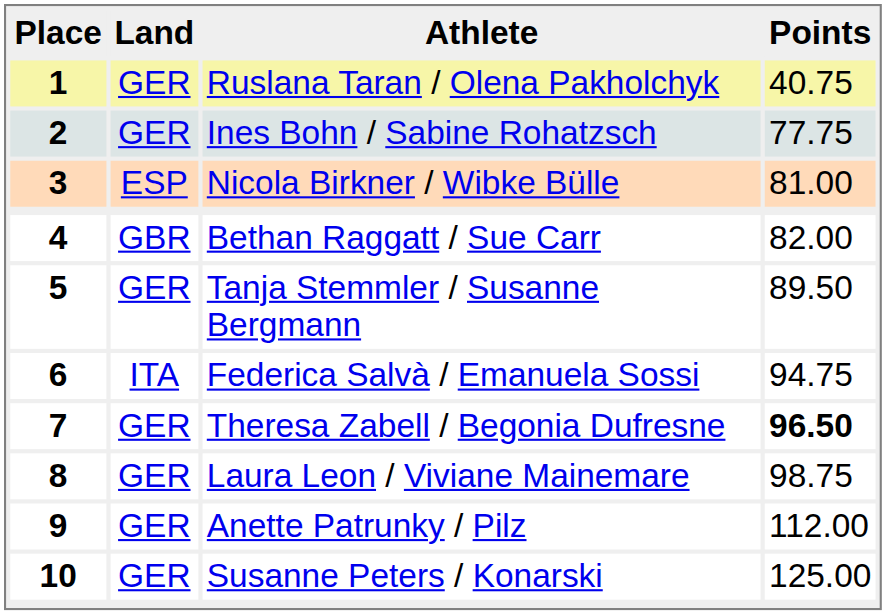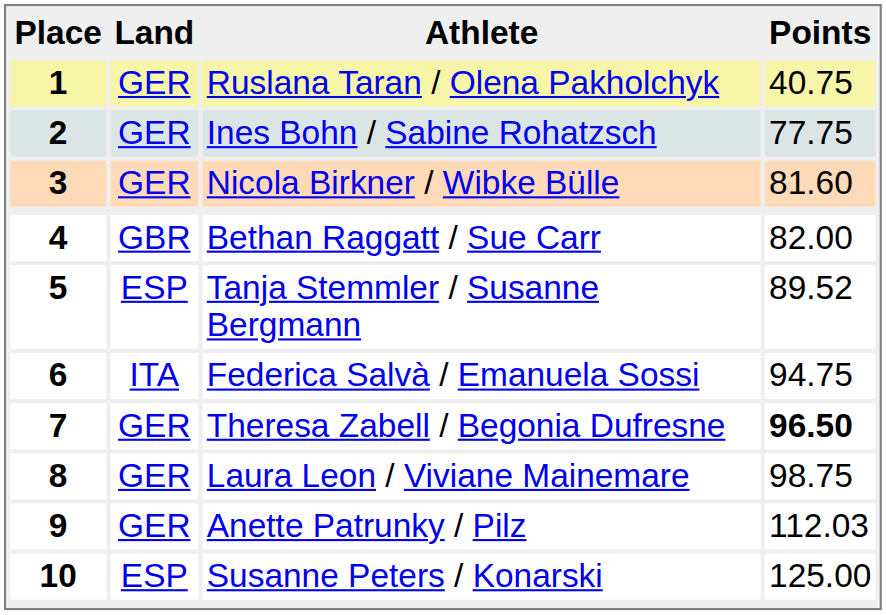3 | Land: ESP -> GER
3 | Points: 81.00 -> 81.60
5 | Land: GER -> ESP
5 | Points: 89.50 -> 89.52
9 | Points: 112.00 -> 112.03
10 | Land: GER -> ESP
